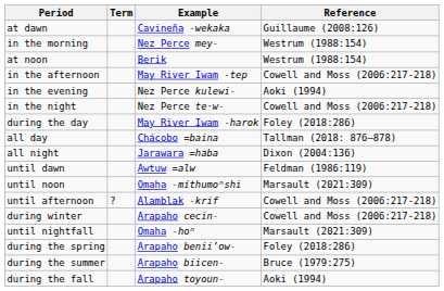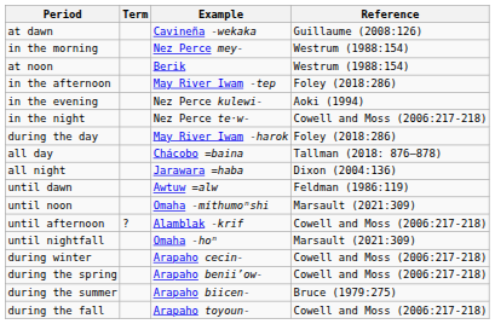in the afternoon | Reference: Cowell and Moss (2006:217-218) -> Foley (2018:286)
rows swapped: until nightfall <-> during winter
during the spring | Reference: Foley (2018:286) -> Cowell and Moss (2006:217-218)
during the fall | Reference: Aoki (1994) -> Cowell and Moss (2006:217-218)
